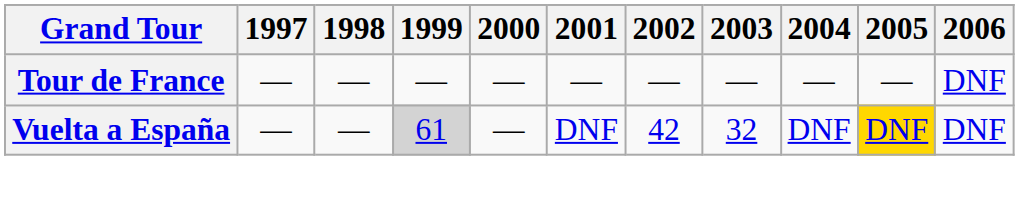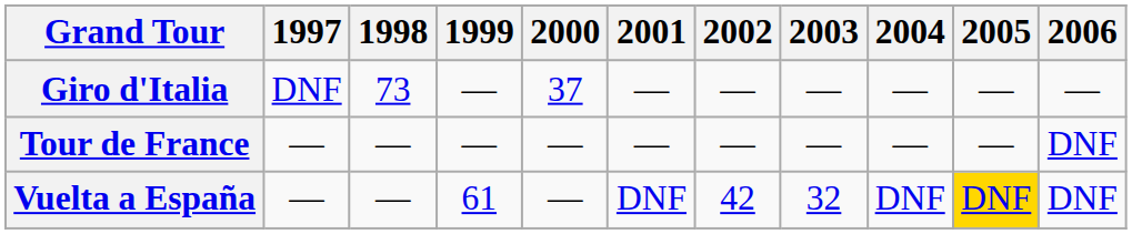+ row: Giro d'Italia | DNF | 73 | — | 37 | — | — | — | — | — | —
Vuelta a España | 1999: lightgrey background -> no background
